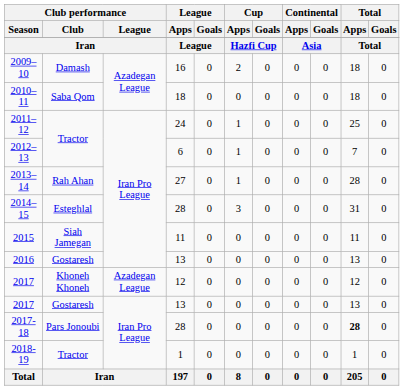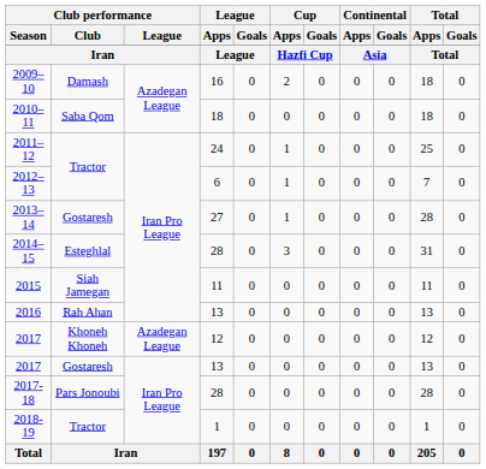2013–14 | Club performance / Club: Rah Ahan -> Gostaresh
2016 | Club performance / Club: Gostaresh -> Rah Ahan
2017-18 | Total / Apps: bold -> normal
